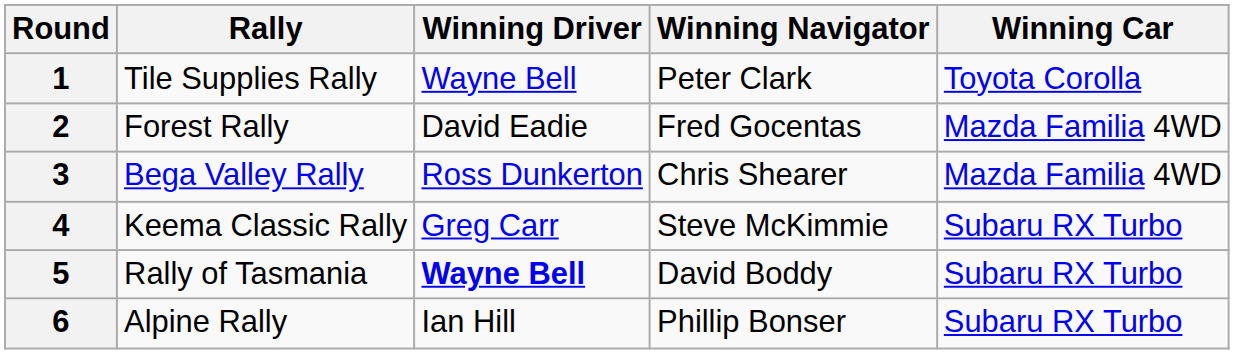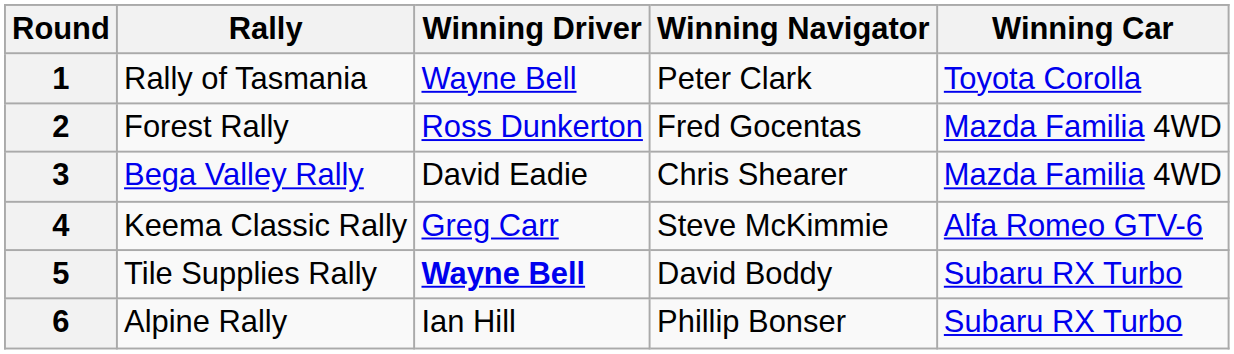1 | Rally: Tile Supplies Rally -> Rally of Tasmania
2 | Winning Driver: David Eadie -> Ross Dunkerton
3 | Winning Driver: Ross Dunkerton -> David Eadie
4 | Winning Car: Subaru RX Turbo -> Alfa Romeo GTV-6
5 | Rally: Rally of Tasmania -> Tile Supplies Rally
